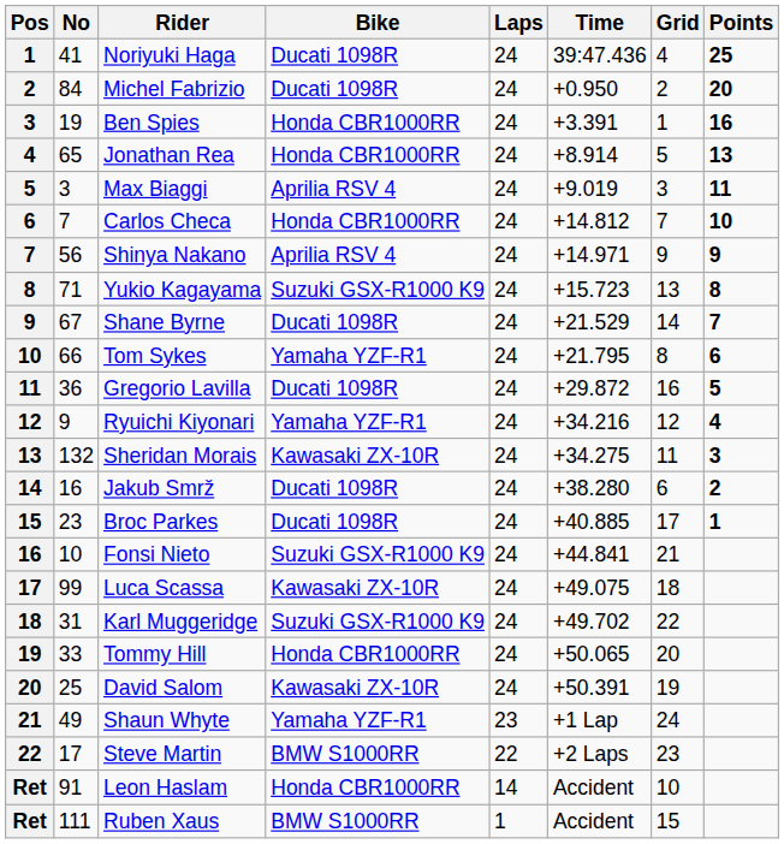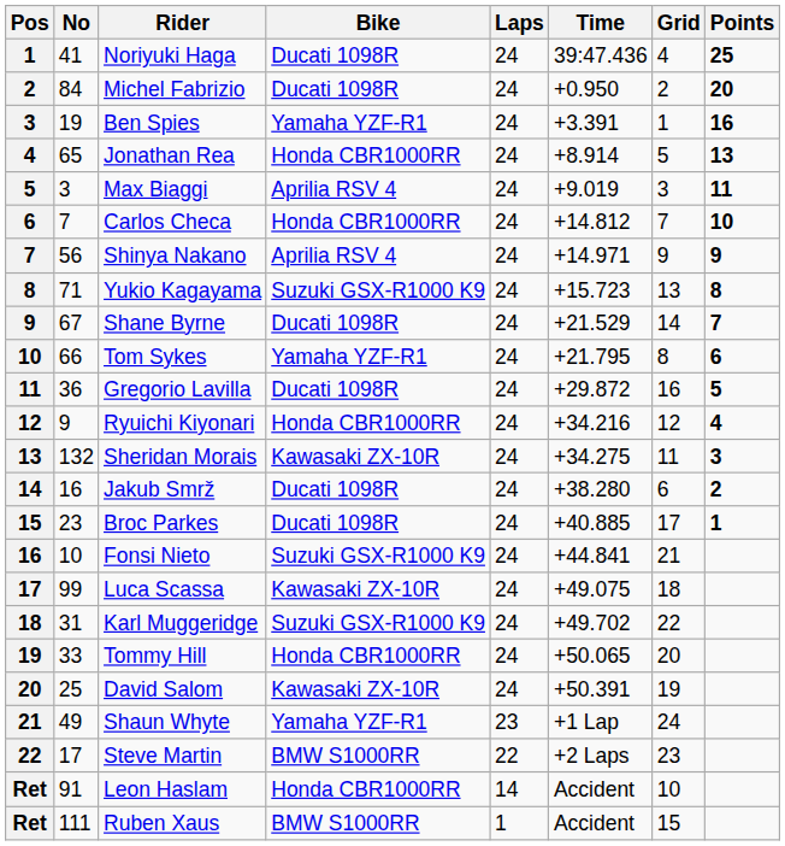Ben Spies | Bike: Honda CBR1000RR -> Yamaha YZF-R1
Ryuichi Kiyonari | Bike: Yamaha YZF-R1 -> Honda CBR1000RR
